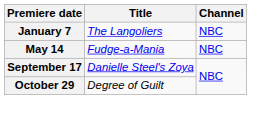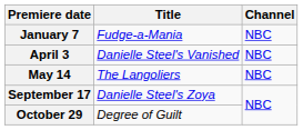January 7 | Title: The Langoliers -> Fudge-a-Mania
+ row: April 3 | Danielle Steel's Vanished | NBC
May 14 | Title: Fudge-a-Mania -> The Langoliers
